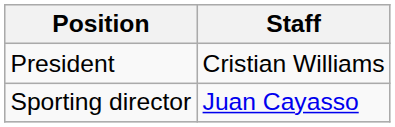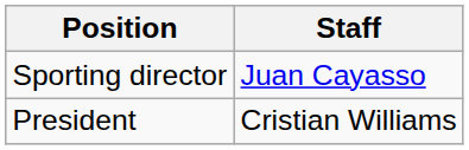rows swapped: President <-> Sporting director
